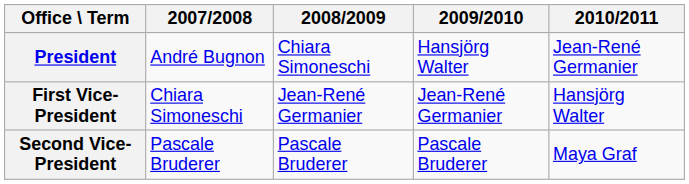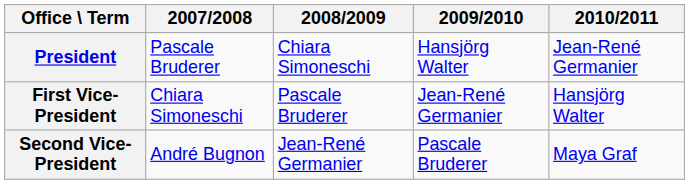President | 2007/2008: André Bugnon -> Pascale Bruderer
First Vice-President | 2008/2009: Jean-René Germanier -> Pascale Bruderer
Second Vice-President | 2007/2008: Pascale Bruderer -> André Bugnon
Second Vice-President | 2008/2009: Pascale Bruderer -> Jean-René Germanier
